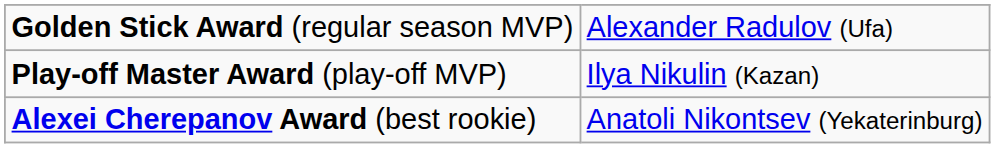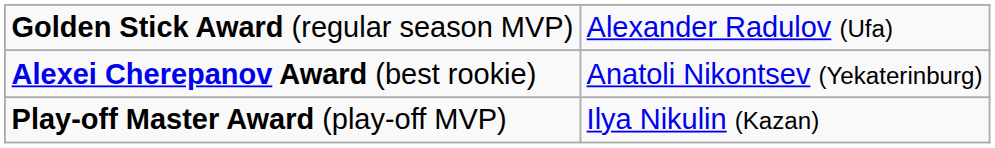rows swapped: Play-off Master Award (play-off MVP) <-> Alexei Cherepanov Award (best rookie)
